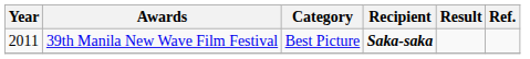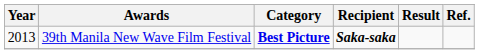39th Manila New Wave Film Festival | Year: 2011 -> 2013
39th Manila New Wave Film Festival | Category: normal -> bold
